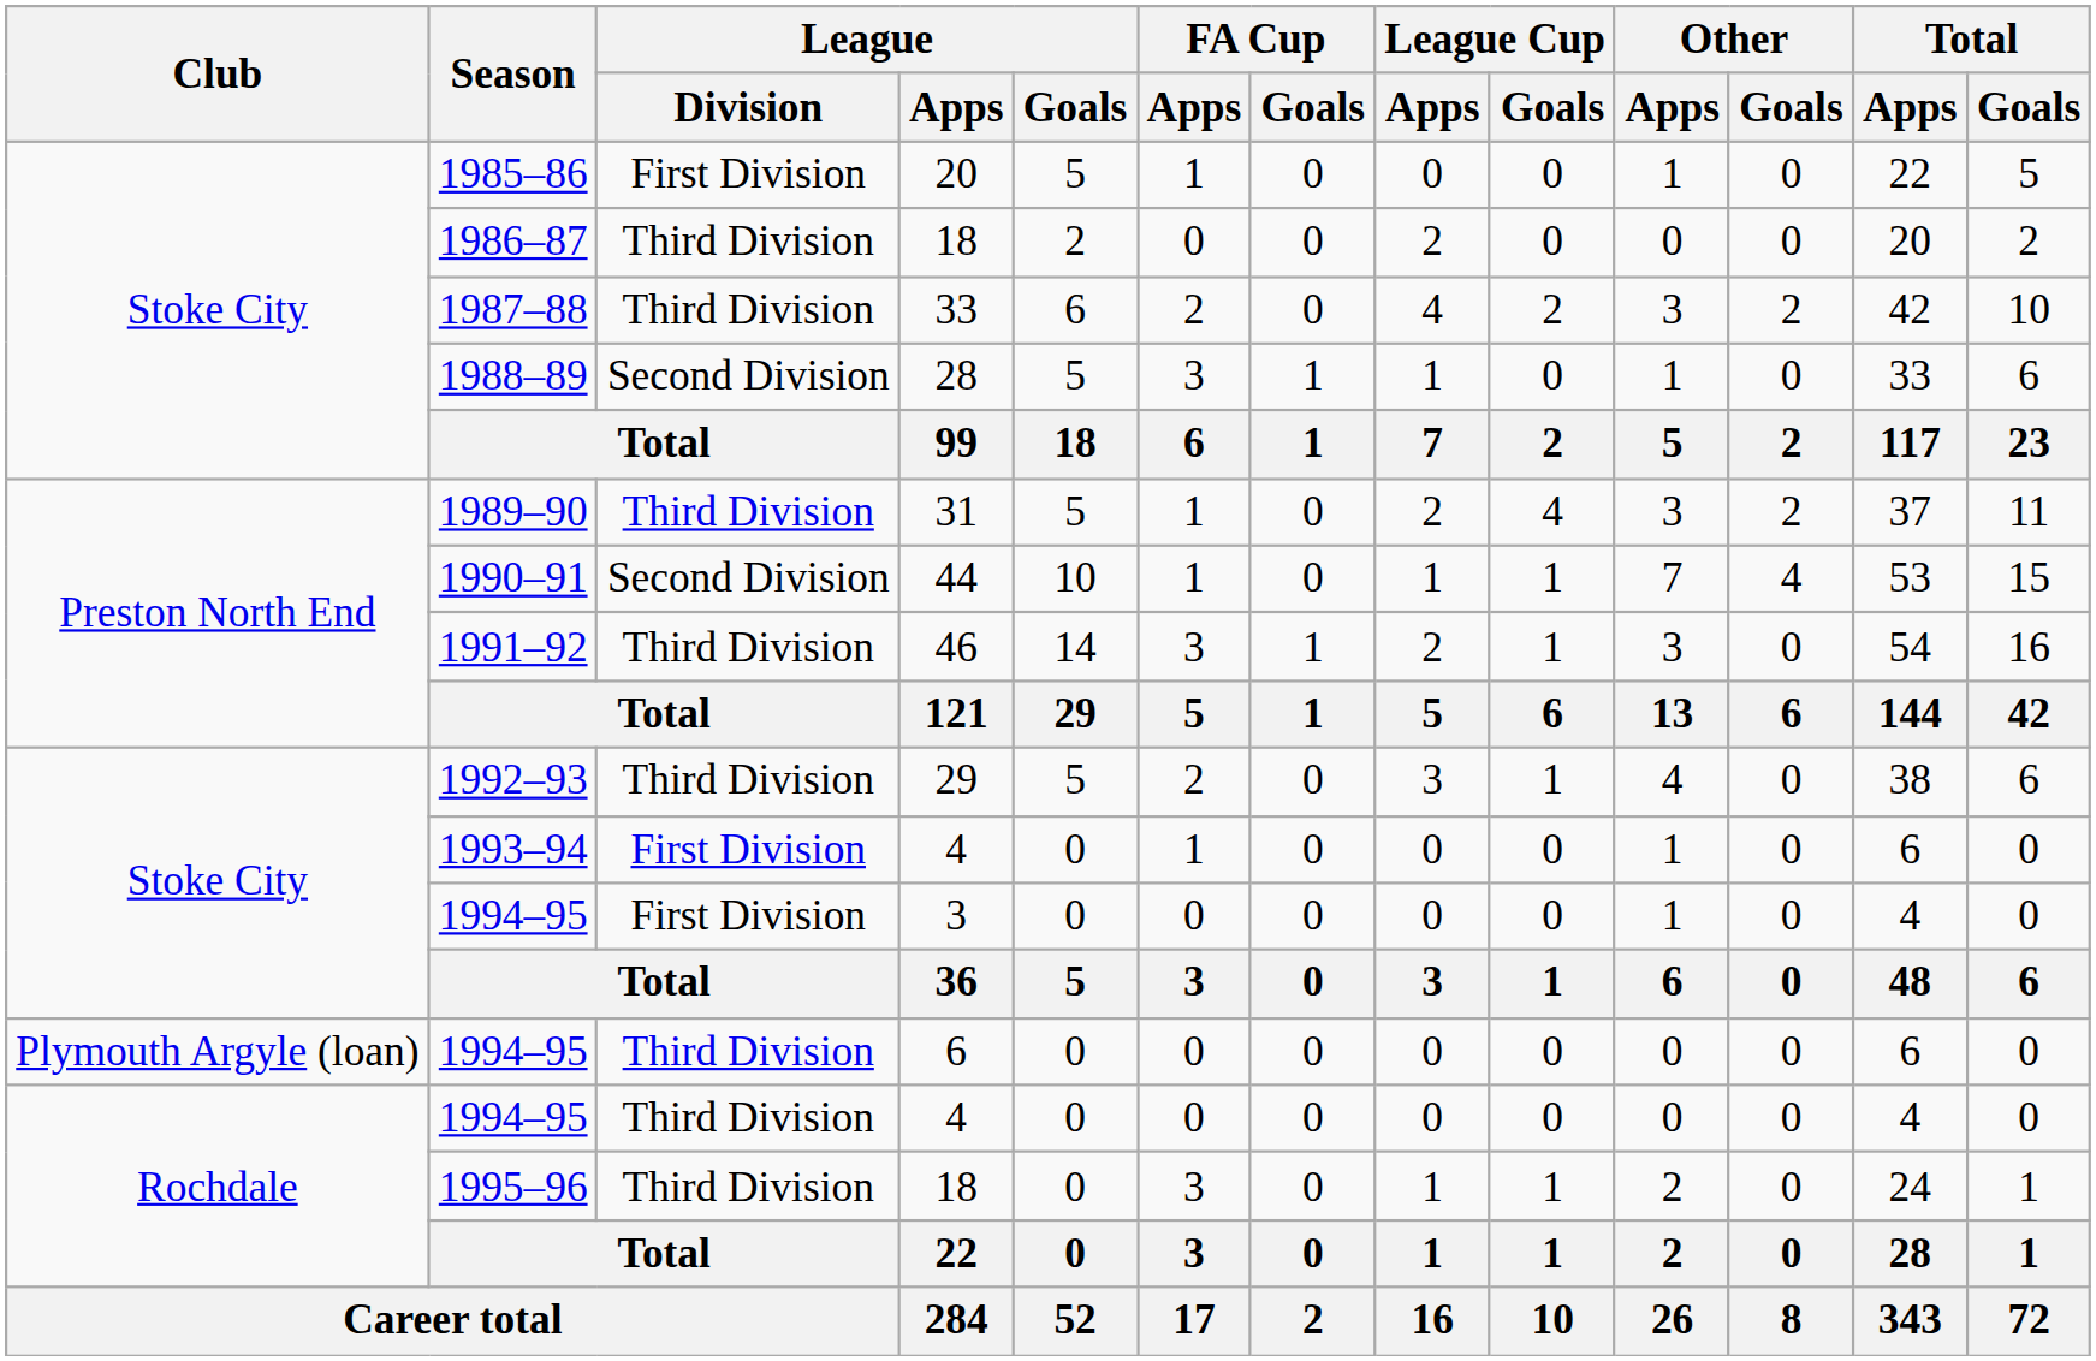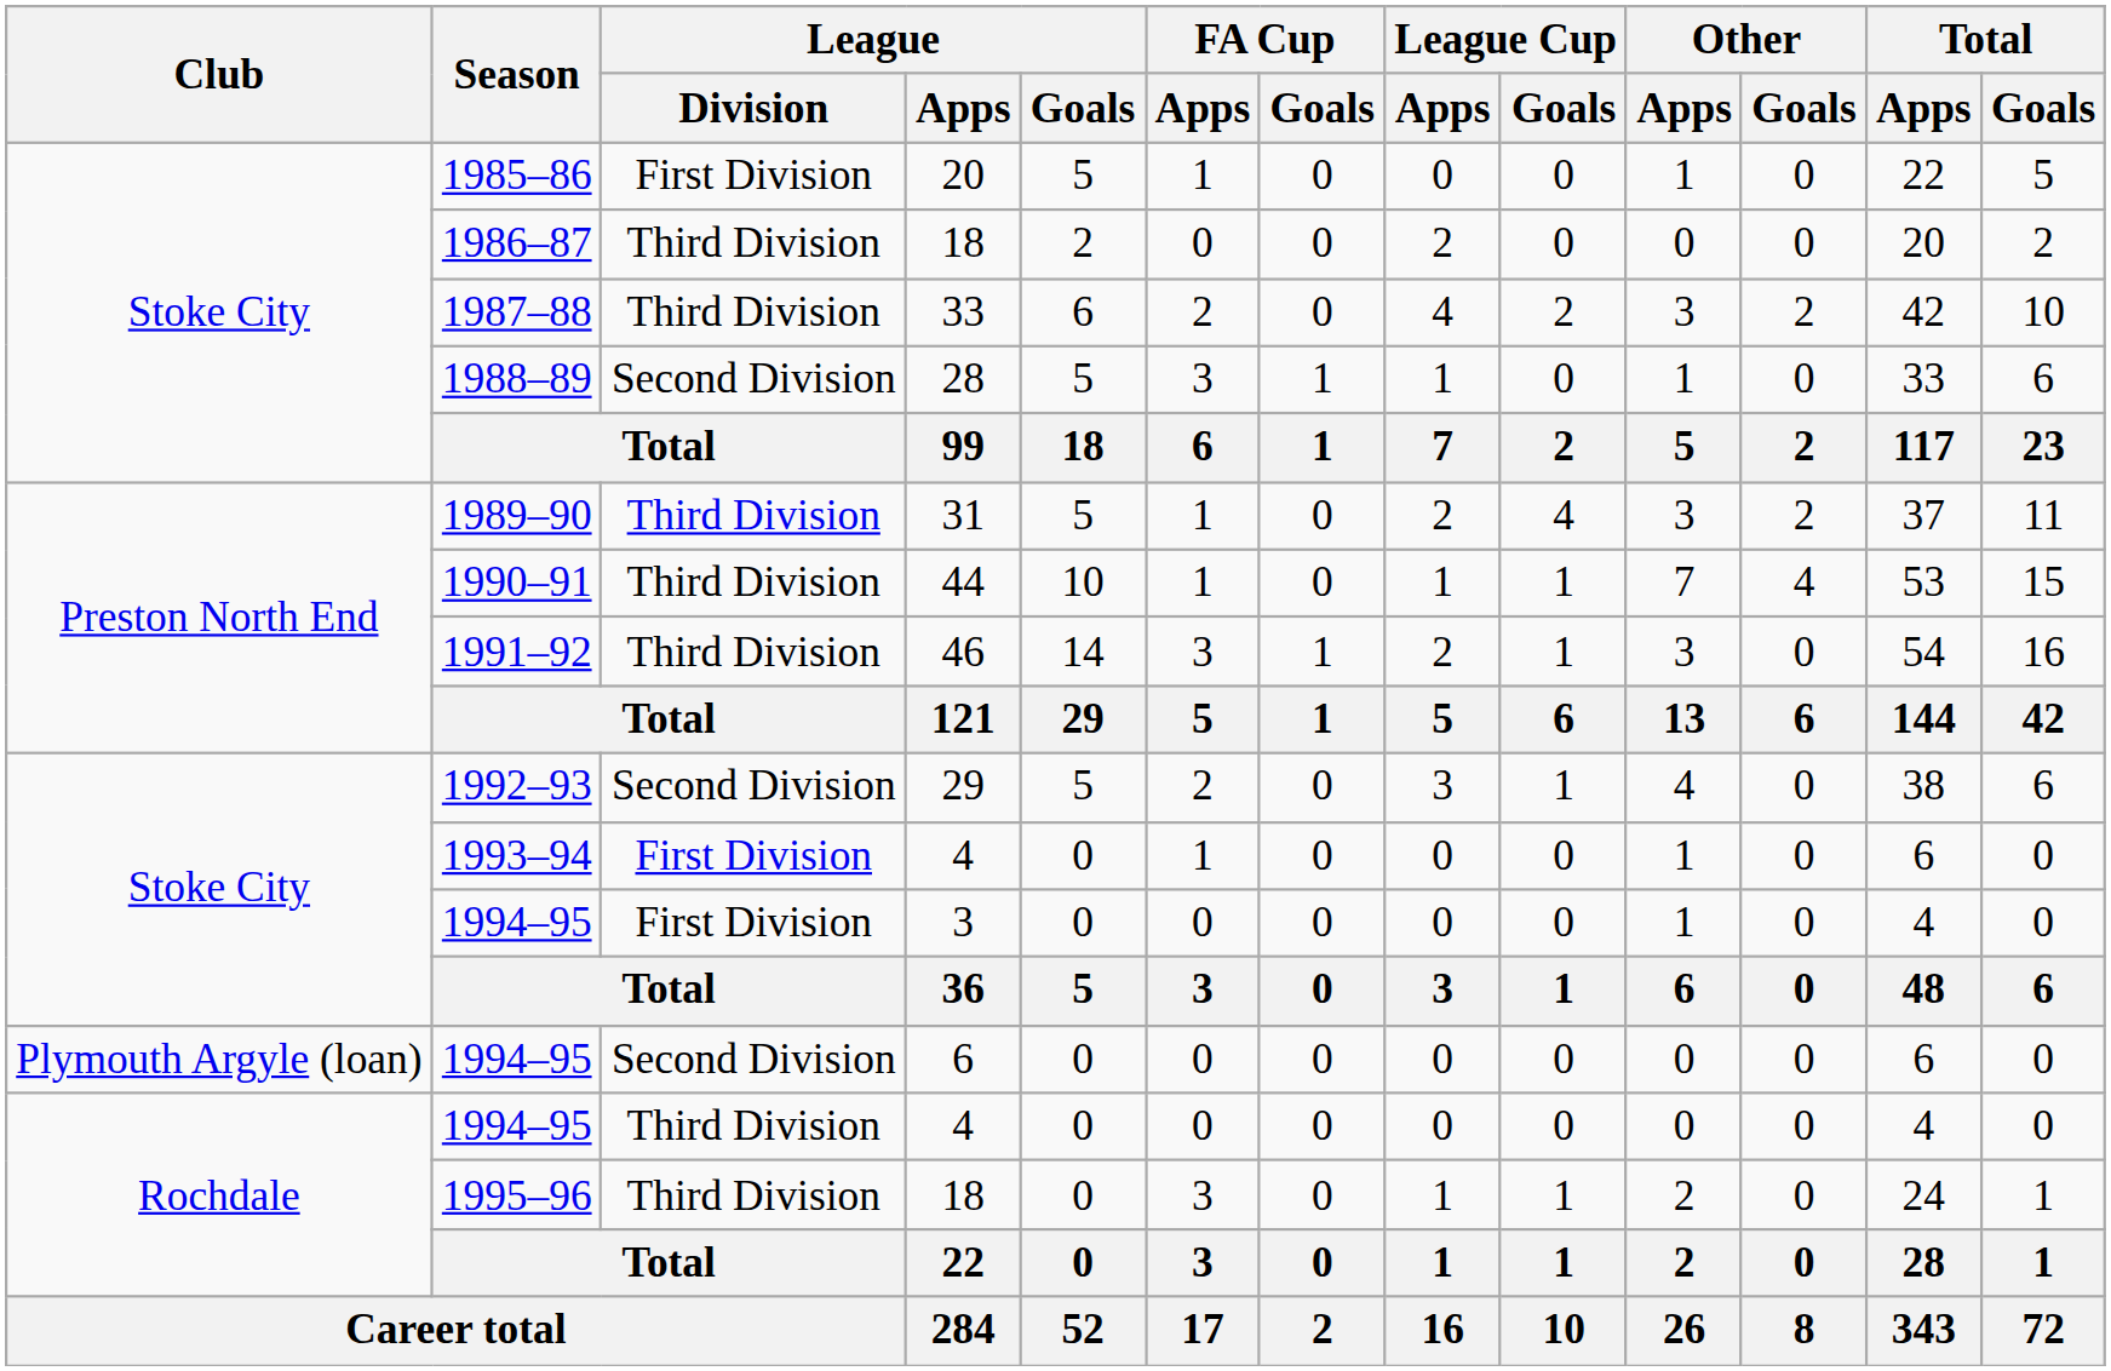1990–91 | League / Division: Second Division -> Third Division
1992–93 | League / Division: Third Division -> Second Division
1994–95 / 6 | League / Division: Third Division -> Second Division
